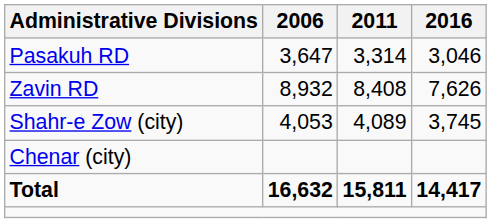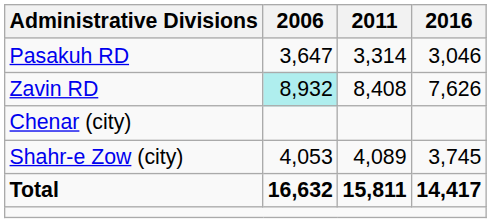Zavin RD | 2006: no background -> paleturquoise background
rows swapped: Chenar (city) <-> Shahr-e Zow (city)
